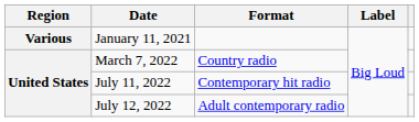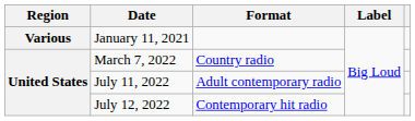July 11, 2022 | Format: Contemporary hit radio -> Adult contemporary radio
July 12, 2022 | Format: Adult contemporary radio -> Contemporary hit radio
